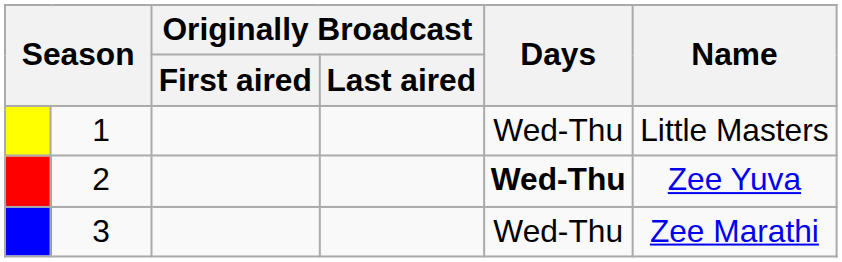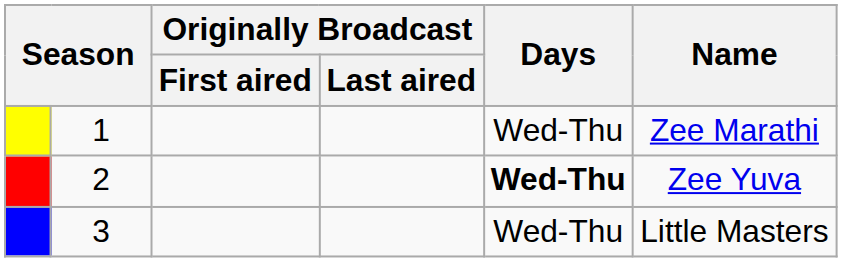1 | Name: Little Masters -> Zee Marathi
3 | Name: Zee Marathi -> Little Masters
